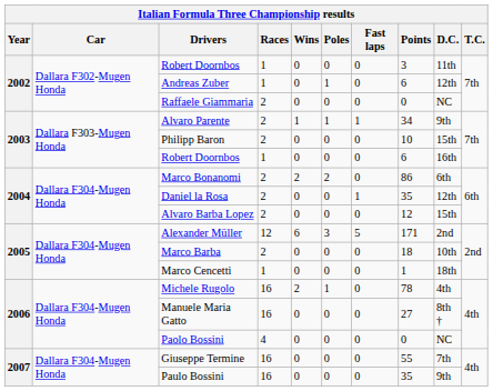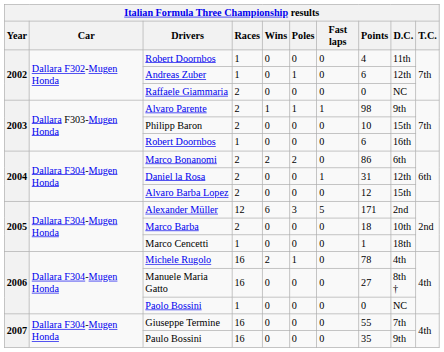2002 / Robert Doornbos | Points: 3 -> 4
Alvaro Parente | Points: 34 -> 98
Daniel la Rosa | Points: 35 -> 31
Paolo Bossini | Races: 4 -> 1
